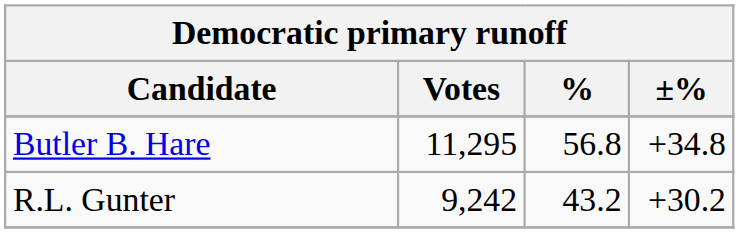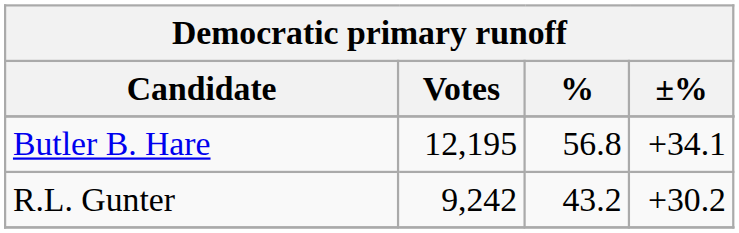Butler B. Hare | Votes: 11,295 -> 12,195
Butler B. Hare | ±%: +34.8 -> +34.1
